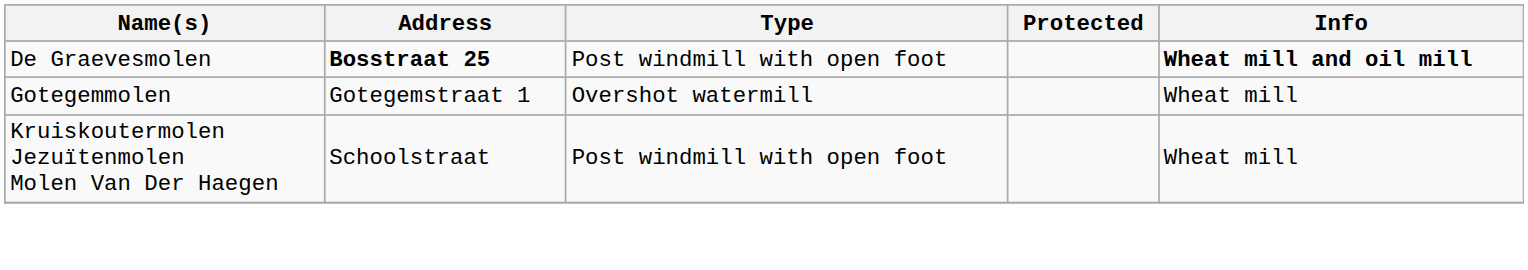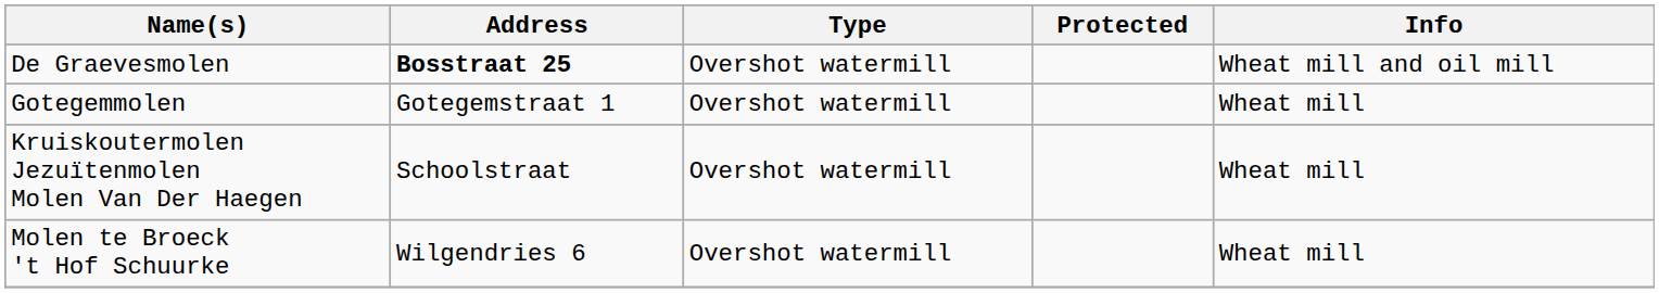De Graevesmolen | Type: Post windmill with open foot -> Overshot watermill
De Graevesmolen | Info: bold -> normal
Kruiskoutermolen Jezuïtenmolen Molen Van Der Haegen | Type: Post windmill with open foot -> Overshot watermill
+ row: Molen te Broeck 't Hof Schuurke | Wilgendries 6 | Overshot watermill | Wheat mill
